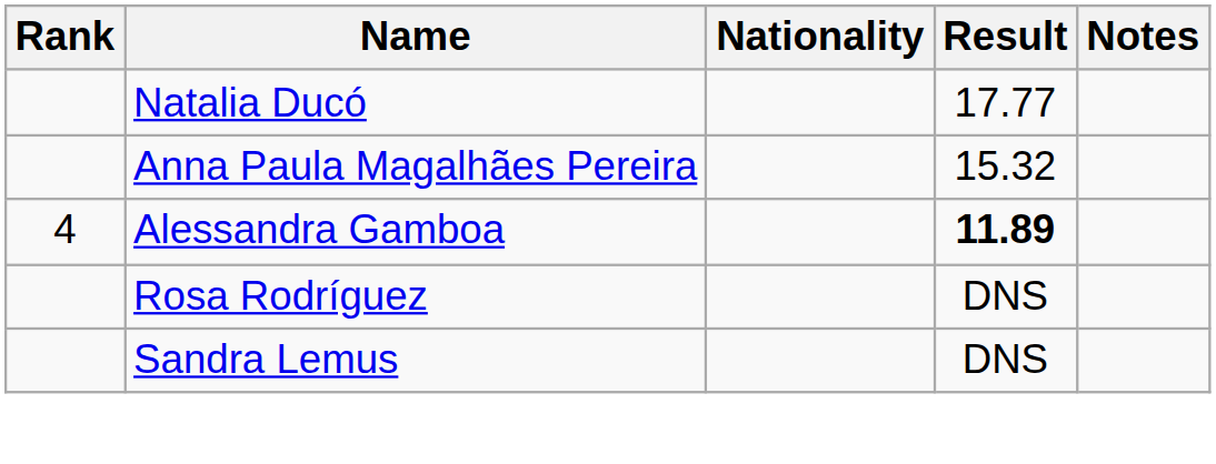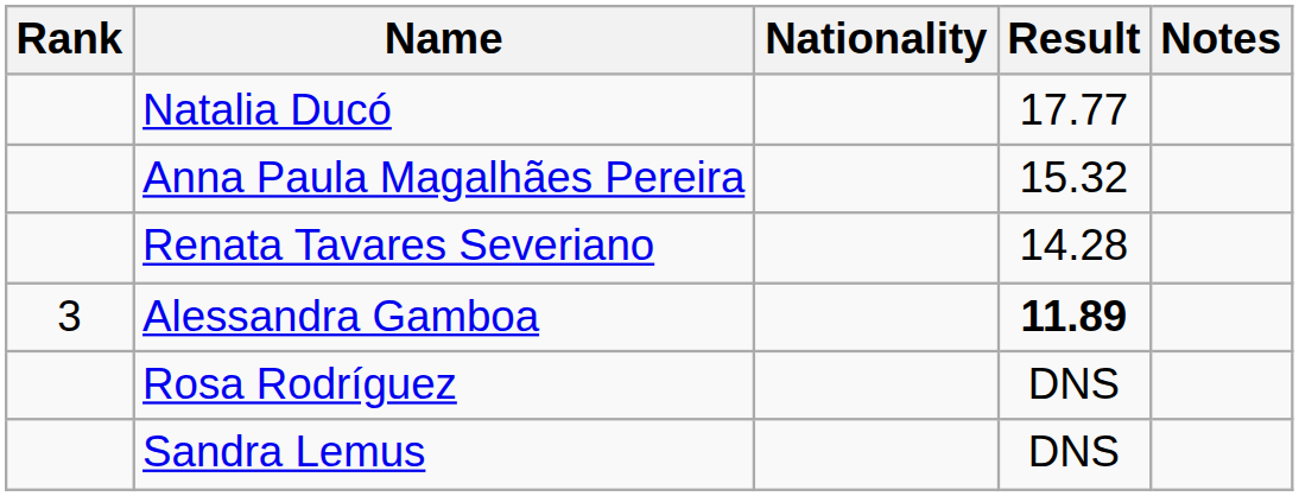+ row: Renata Tavares Severiano | 14.28
Alessandra Gamboa | Rank: 4 -> 3
